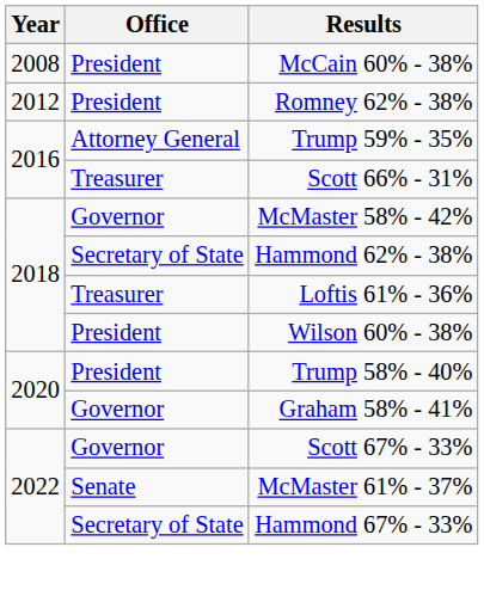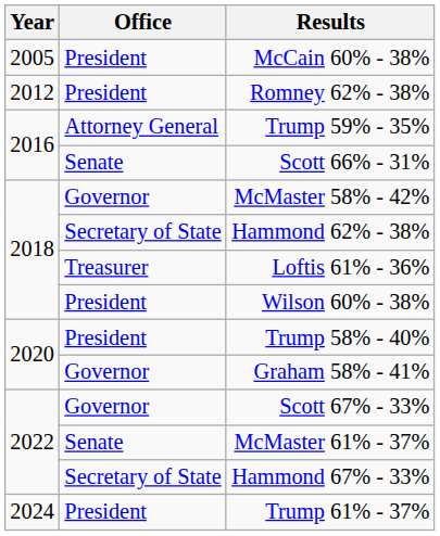McCain 60% - 38% | Year: 2008 -> 2005
Scott 66% - 31% | Office: Treasurer -> Senate
+ row: 2024 | President | Trump 61% - 37%
